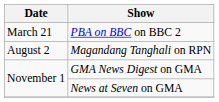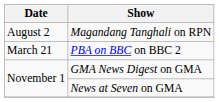rows swapped: PBA on BBC on BBC 2 <-> Magandang Tanghali on RPN
